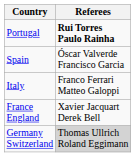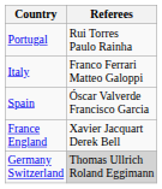Portugal | Referees: bold -> normal
rows swapped: Spain <-> Italy
